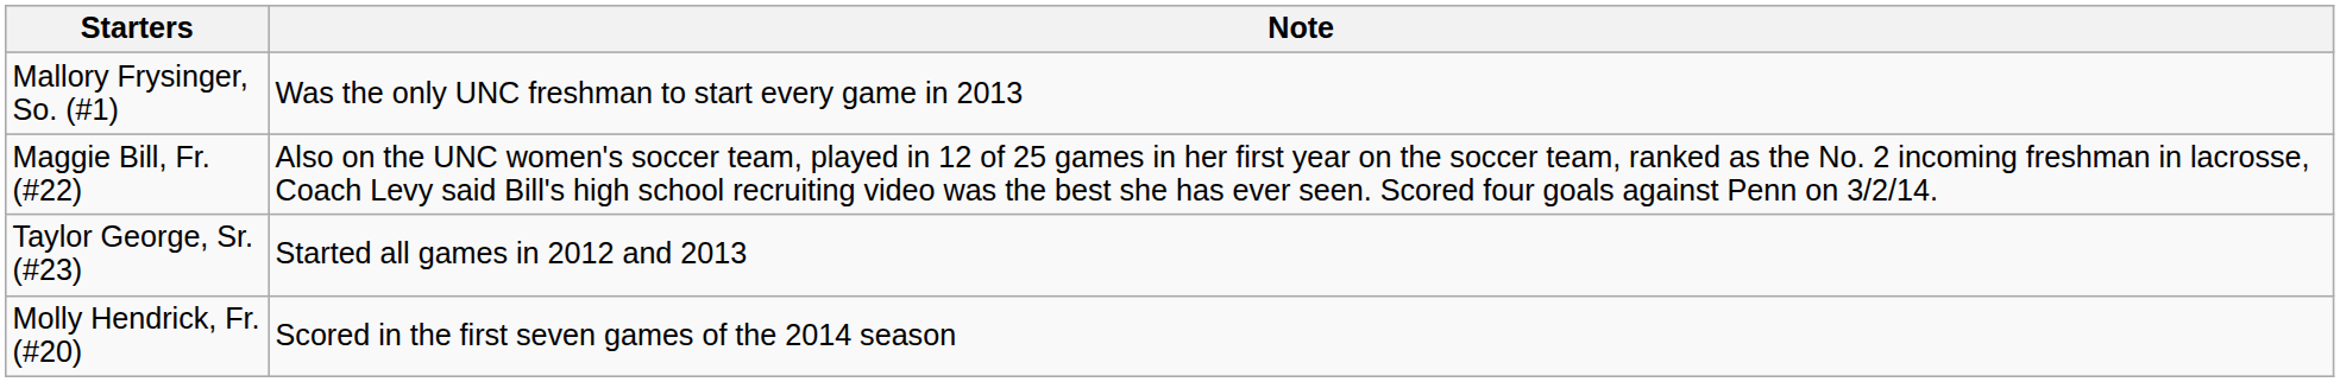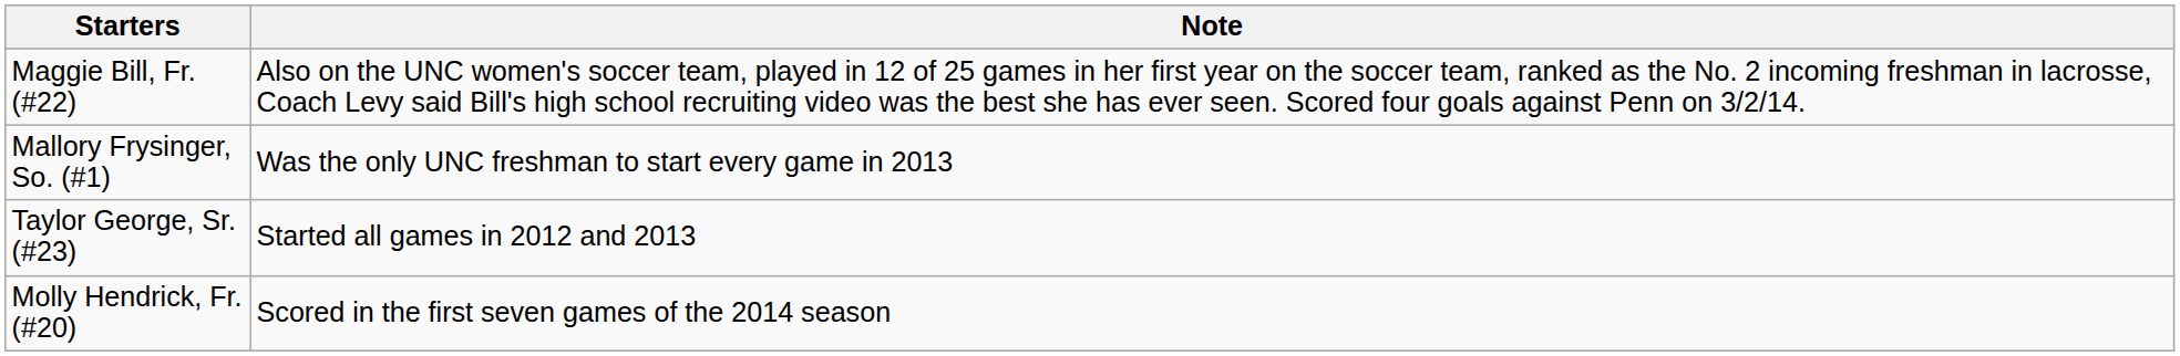rows swapped: Maggie Bill, Fr. (#22) <-> Mallory Frysinger, So. (#1)
